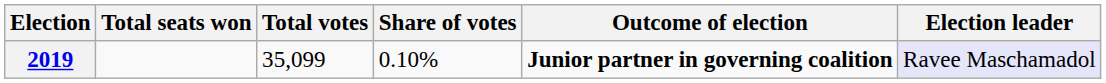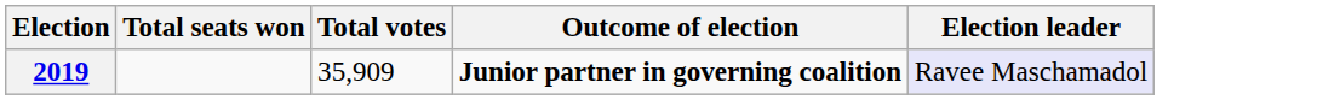- column: Share of votes | 0.10%
2019 | Total votes: 35,099 -> 35,909
